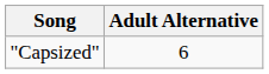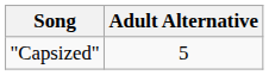"Capsized" | Adult Alternative: 6 -> 5
